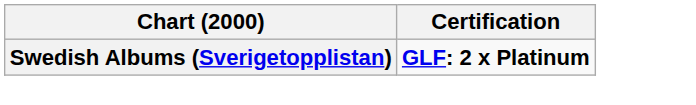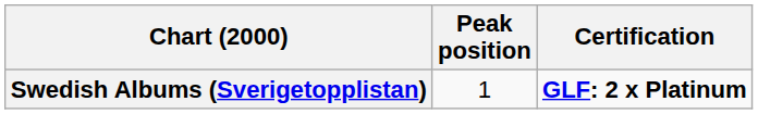+ column: Peak position | 1
